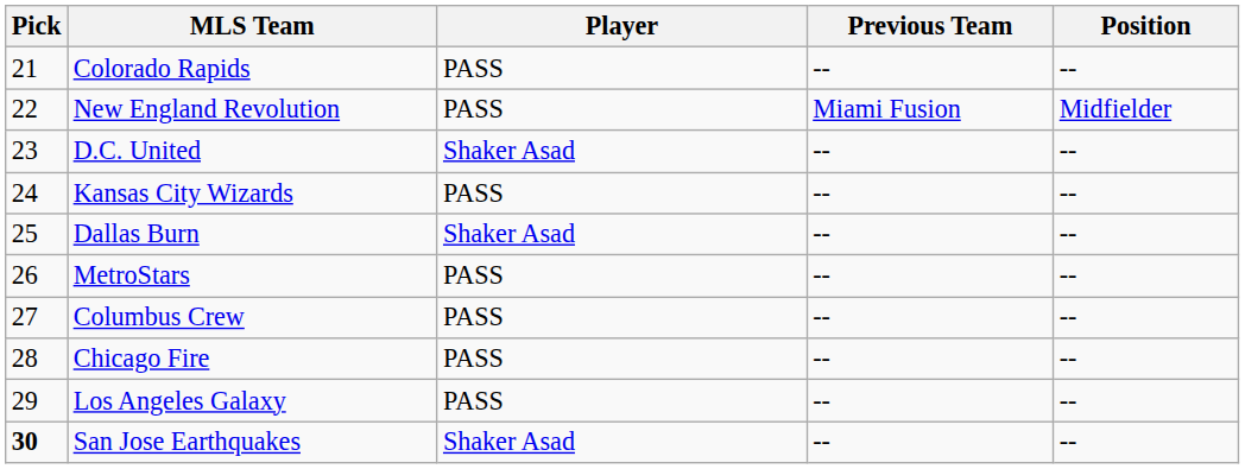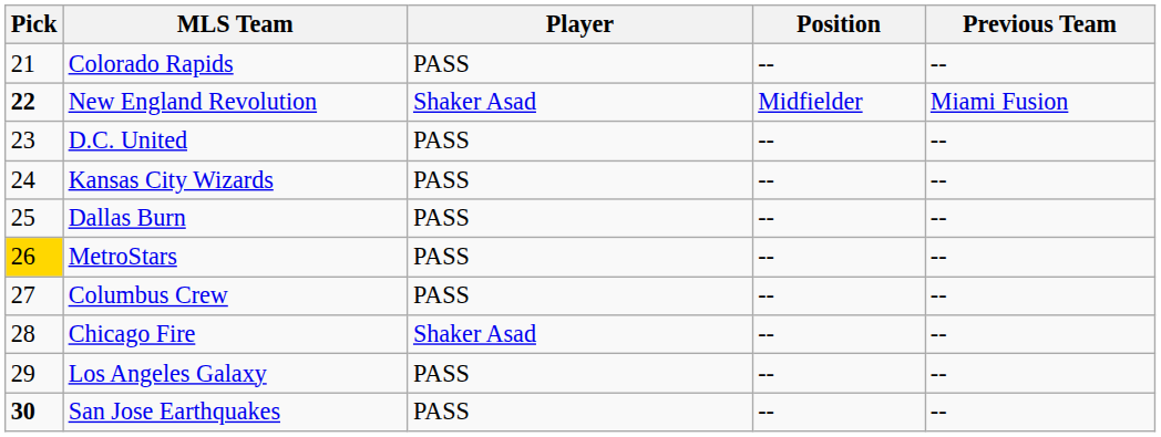columns swapped: Position <-> Previous Team
New England Revolution | Pick: normal -> bold
New England Revolution | Player: PASS -> Shaker Asad
D.C. United | Player: Shaker Asad -> PASS
Dallas Burn | Player: Shaker Asad -> PASS
MetroStars | Pick: no background -> gold background
Chicago Fire | Player: PASS -> Shaker Asad
San Jose Earthquakes | Player: Shaker Asad -> PASS
